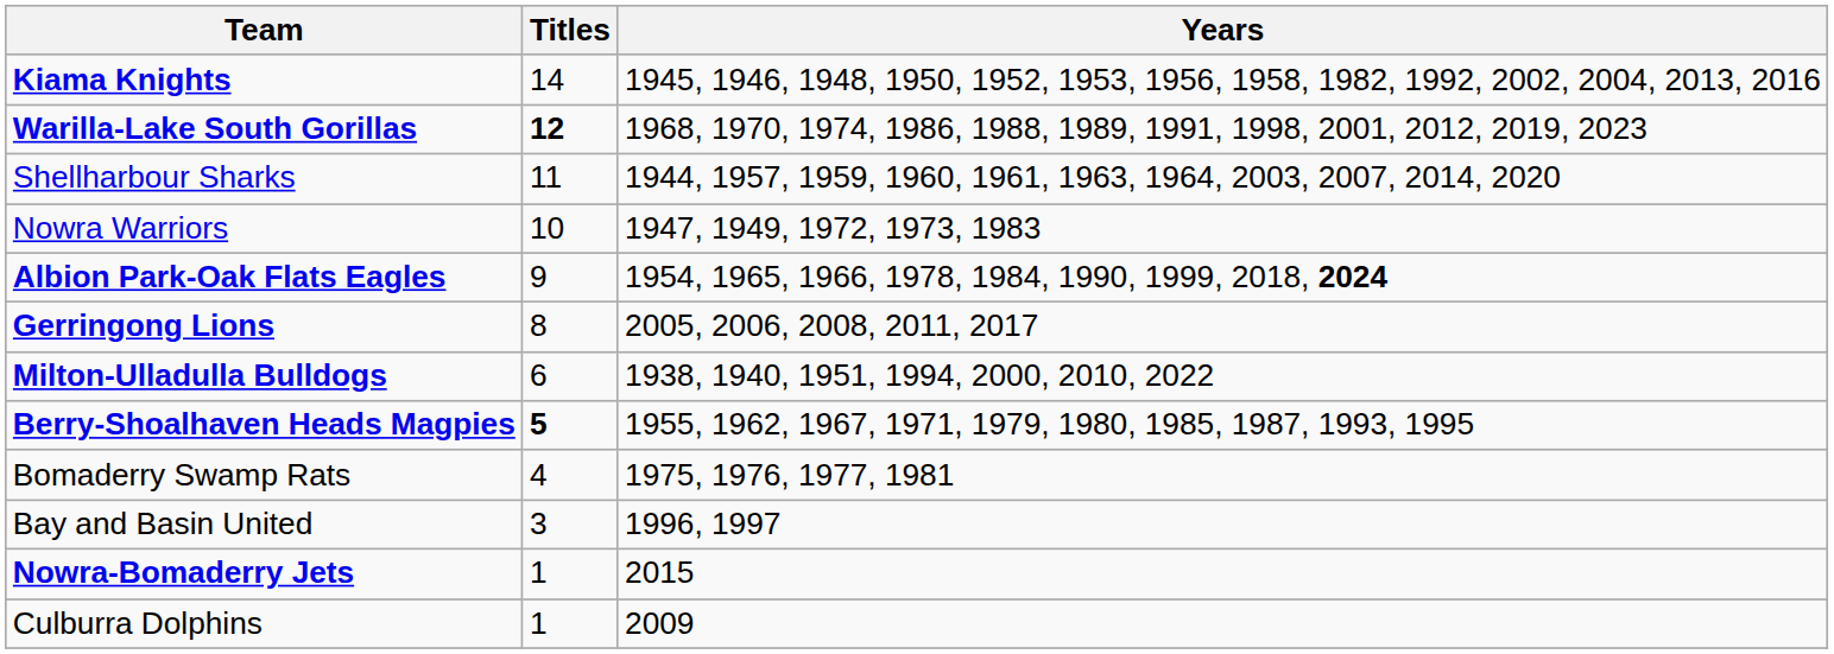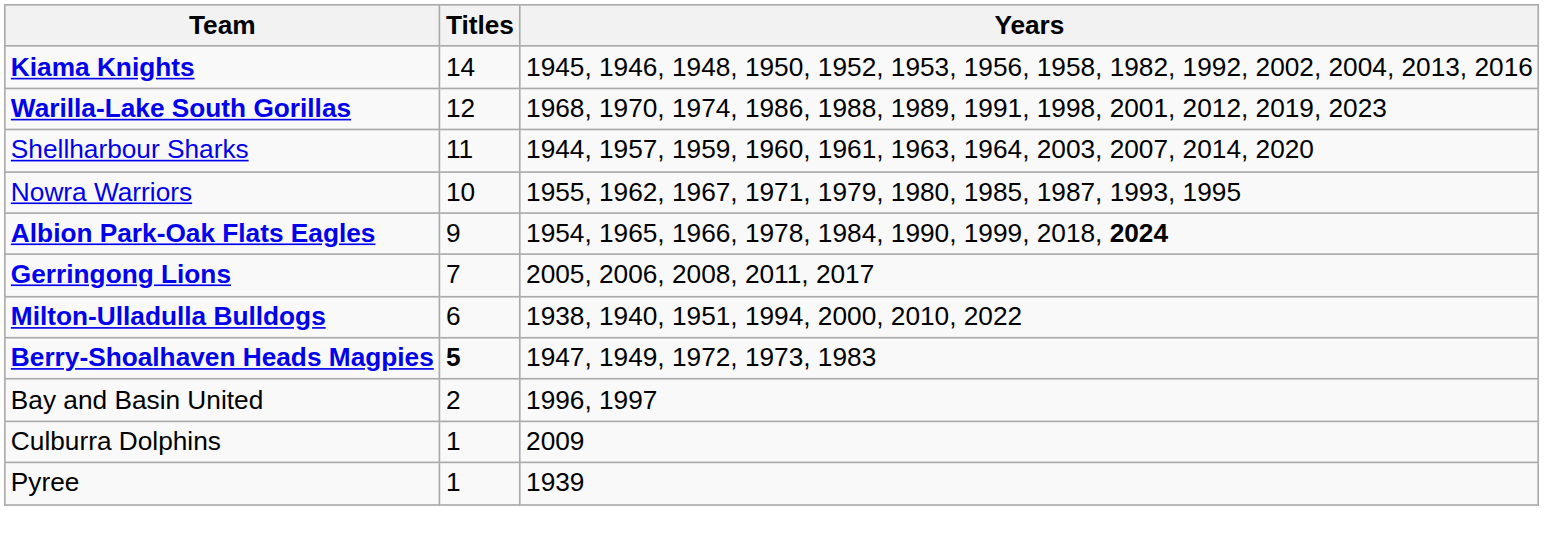Warilla-Lake South Gorillas | Titles: bold -> normal
Nowra Warriors | Years: 1947, 1949, 1972, 1973, 1983 -> 1955, 1962, 1967, 1971, 1979, 1980, 1985, 1987, 1993, 1995
Gerringong Lions | Titles: 8 -> 7
Berry-Shoalhaven Heads Magpies | Years: 1955, 1962, 1967, 1971, 1979, 1980, 1985, 1987, 1993, 1995 -> 1947, 1949, 1972, 1973, 1983
- row: Bomaderry Swamp Rats | 4 | 1975, 1976, 1977, 1981
Bay and Basin United | Titles: 3 -> 2
- row: Nowra-Bomaderry Jets | 1 | 2015
+ row: Pyree | 1 | 1939
